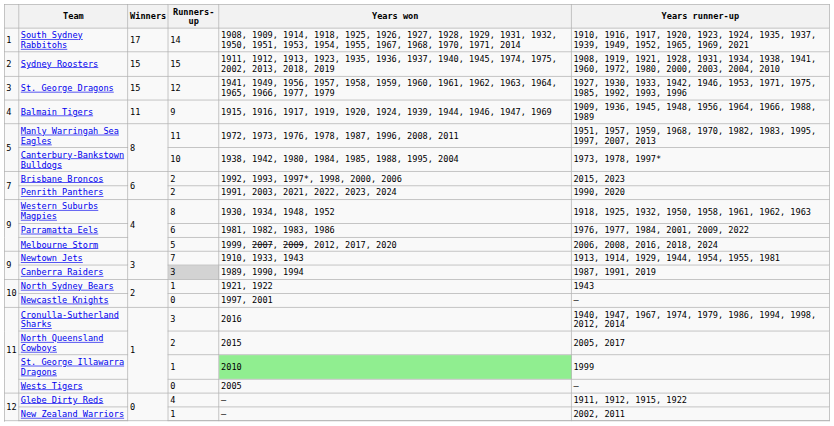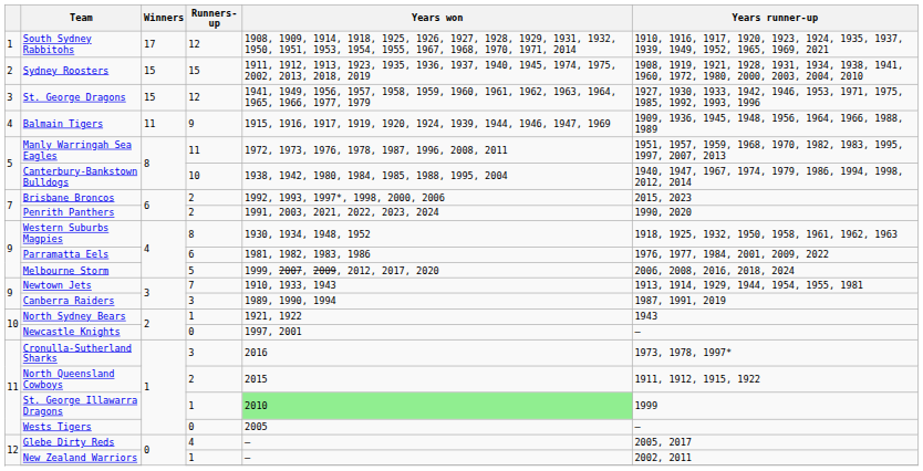South Sydney Rabbitohs | Runners-up: 14 -> 12
Canterbury-Bankstown Bulldogs | Years runner-up: 1973, 1978, 1997* -> 1940, 1947, 1967, 1974, 1979, 1986, 1994, 1998, 2012, 2014
Canberra Raiders | Runners-up: lightgrey background -> no background
Cronulla-Sutherland Sharks | Years runner-up: 1940, 1947, 1967, 1974, 1979, 1986, 1994, 1998, 2012, 2014 -> 1973, 1978, 1997*
North Queensland Cowboys | Years runner-up: 2005, 2017 -> 1911, 1912, 1915, 1922
Glebe Dirty Reds | Years runner-up: 1911, 1912, 1915, 1922 -> 2005, 2017
